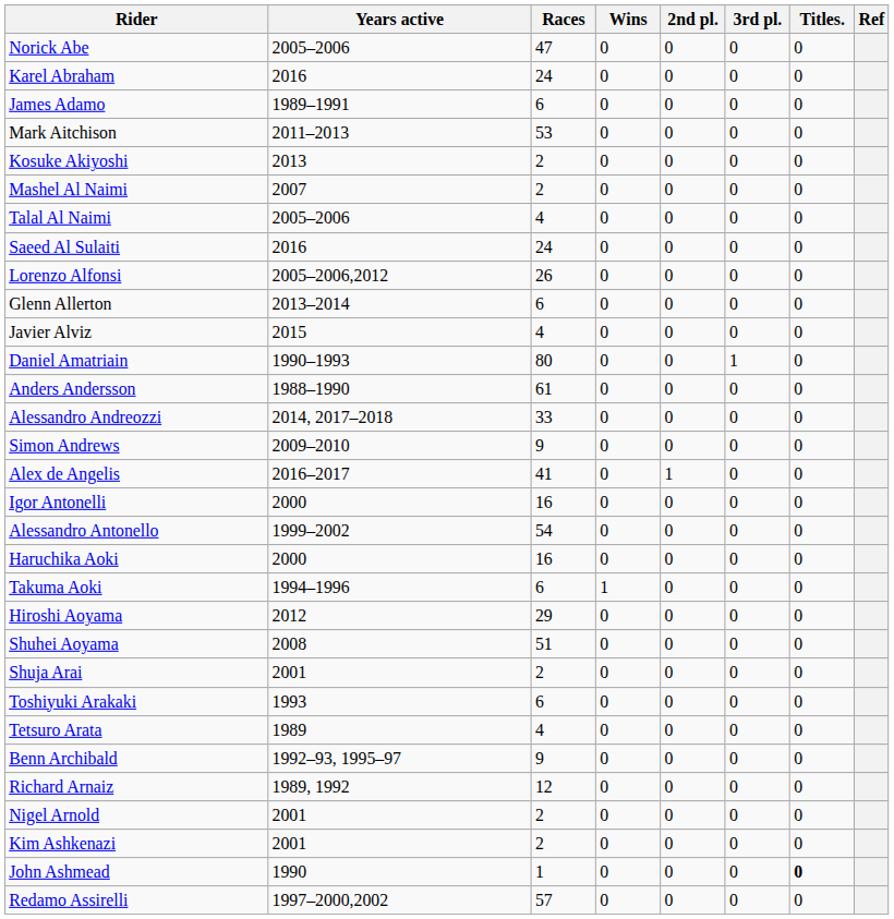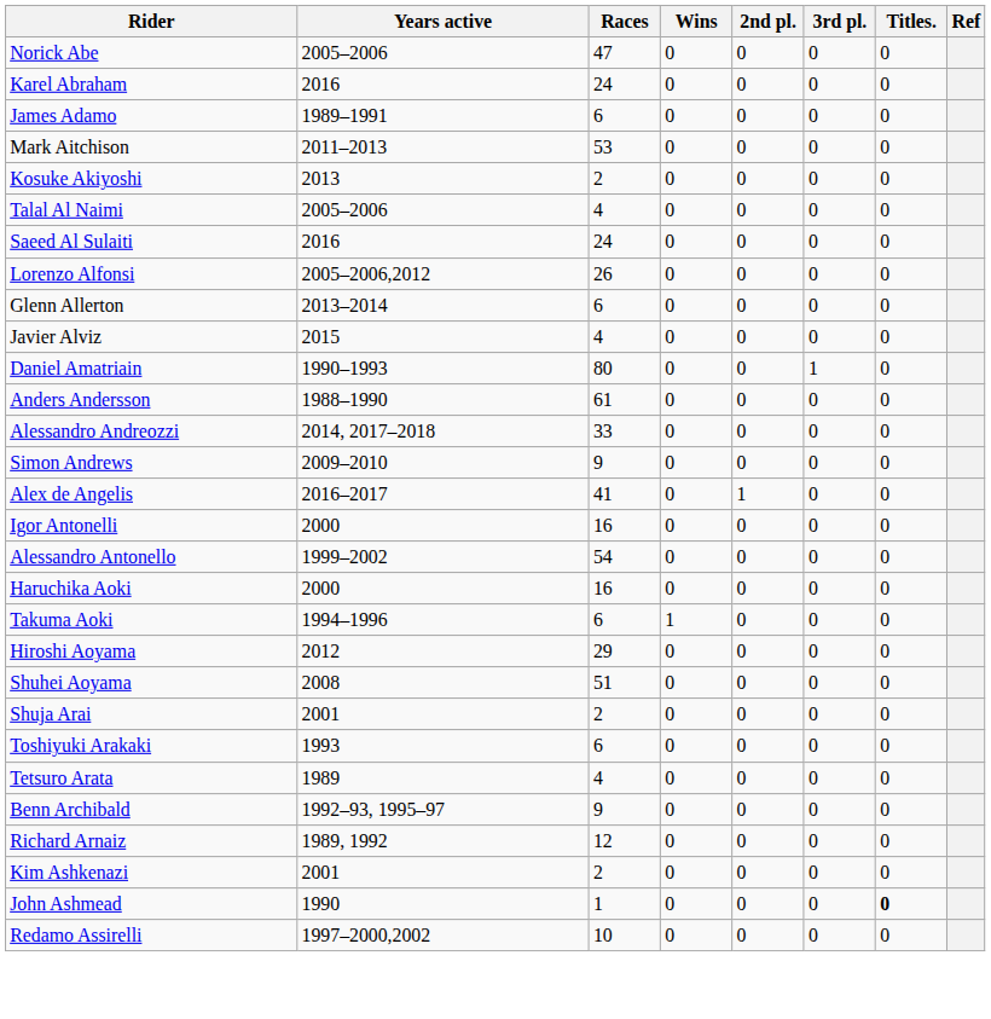- row: Mashel Al Naimi | 2007 | 2 | 0 | 0 | 0 | 0
- row: Nigel Arnold | 2001 | 2 | 0 | 0 | 0 | 0
Redamo Assirelli | Races: 57 -> 10
